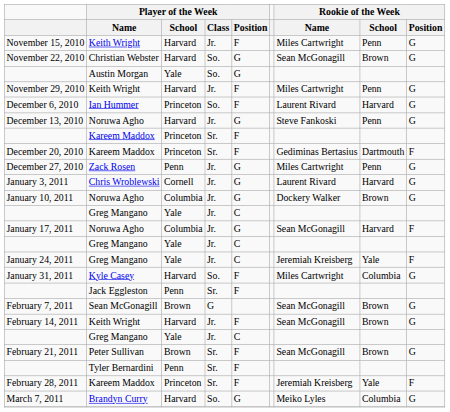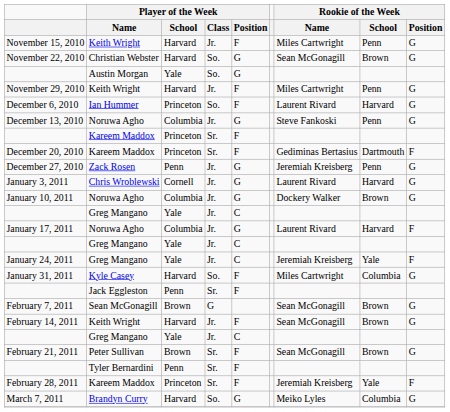December 13, 2010 | Player of the Week / School: Harvard -> Columbia
December 27, 2010 | Rookie of the Week / Name: Miles Cartwright -> Jeremiah Kreisberg
January 17, 2011 | Rookie of the Week / Name: Sean McGonagill -> Laurent Rivard
